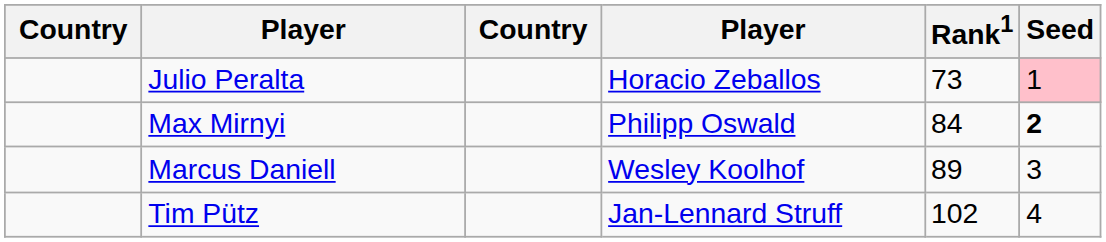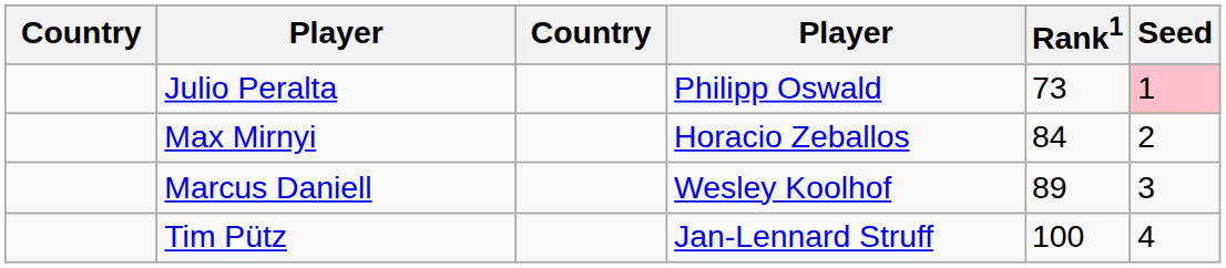Julio Peralta | column 4: Horacio Zeballos -> Philipp Oswald
Max Mirnyi | column 4: Philipp Oswald -> Horacio Zeballos
Max Mirnyi | Seed: bold -> normal
Tim Pütz | Rank1: 102 -> 100
